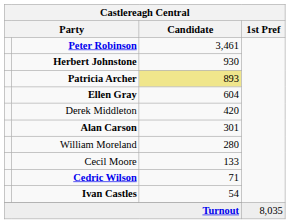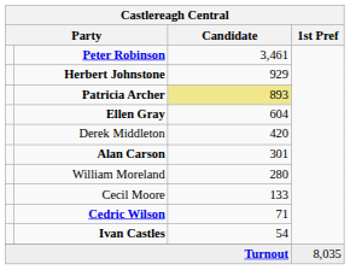Herbert Johnstone | Candidate: 930 -> 929
